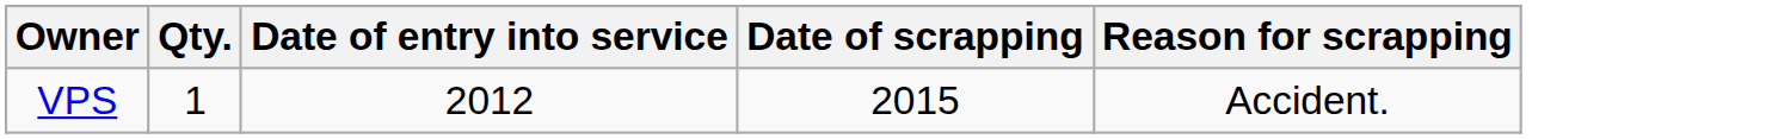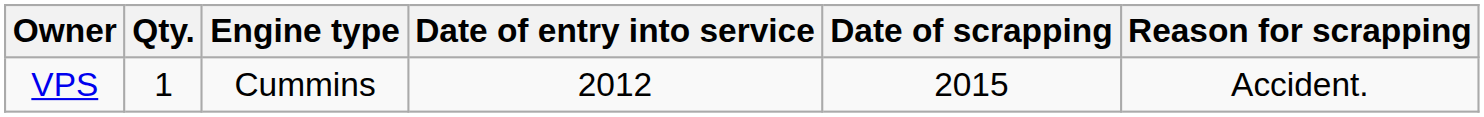+ column: Engine type | Cummins
